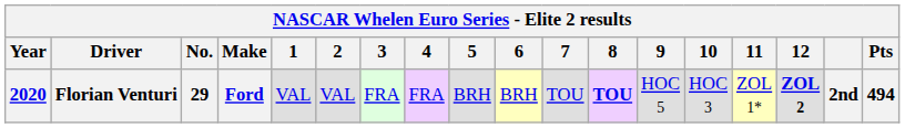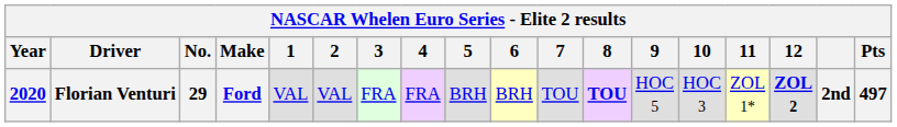Florian Venturi | Pts: 494 -> 497
